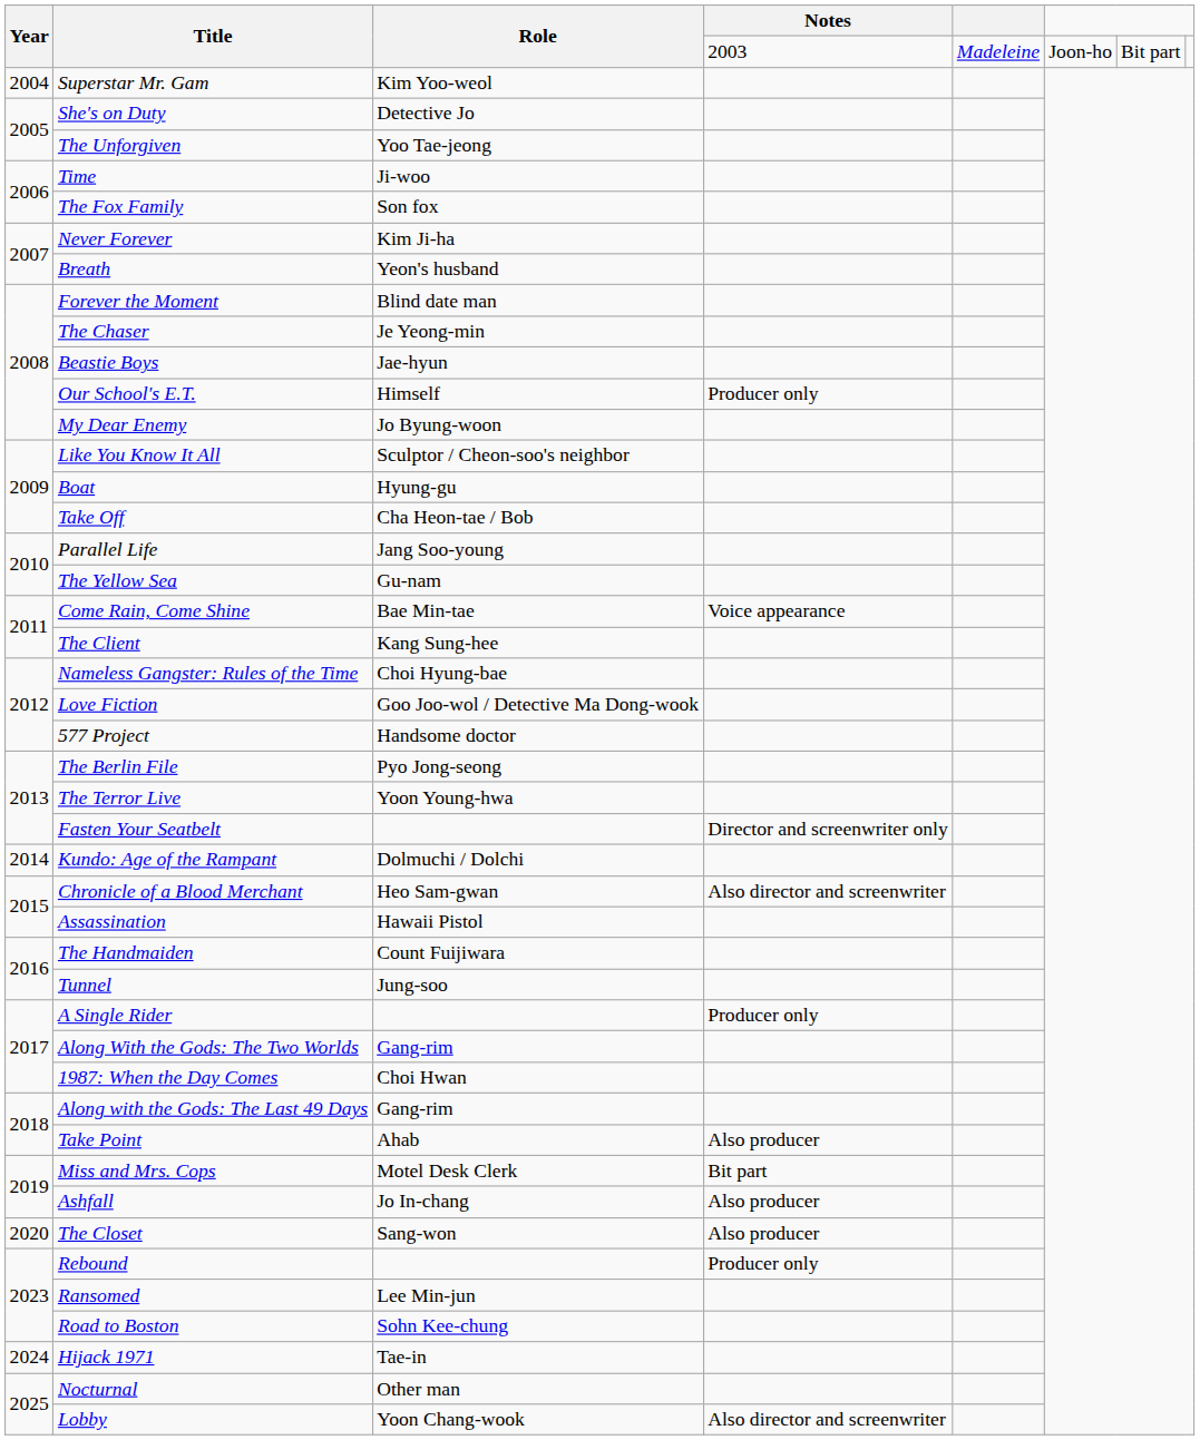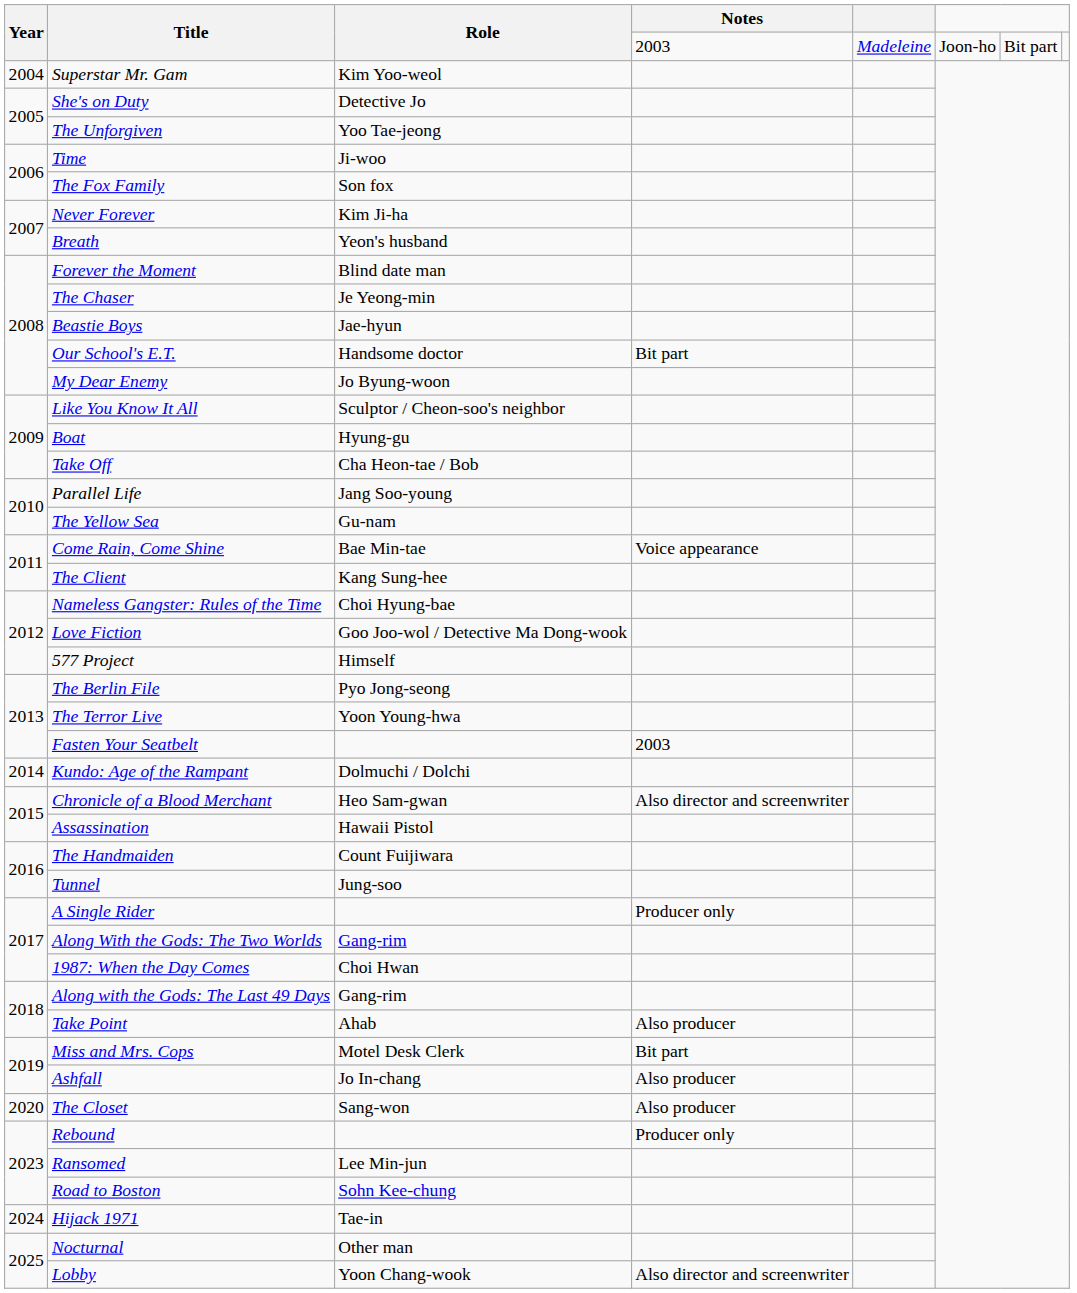Our School's E.T. | Role: Himself -> Handsome doctor
Our School's E.T. | Notes: Producer only -> Bit part
577 Project | Role: Handsome doctor -> Himself
Fasten Your Seatbelt | Notes: Director and screenwriter only -> 2003
